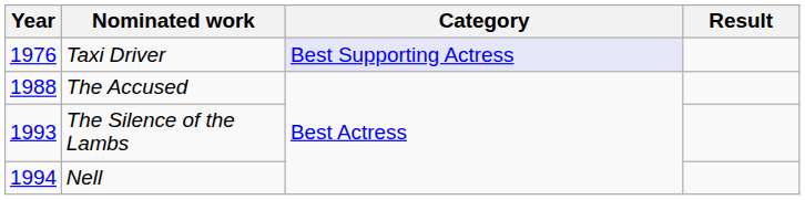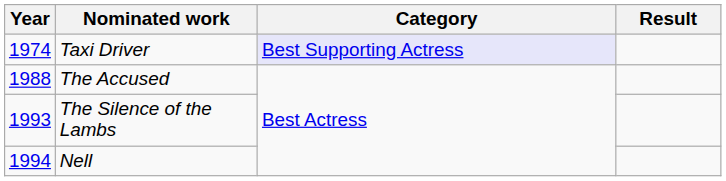Taxi Driver | Year: 1976 -> 1974
